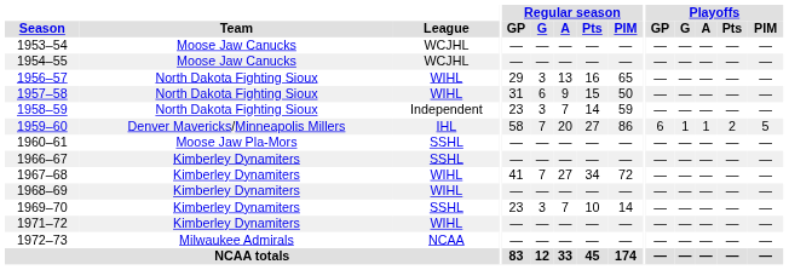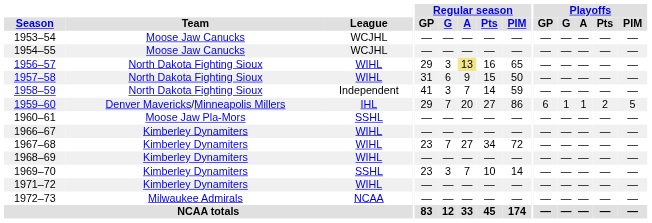1956–57 | Regular season / A: no background -> khaki background
1958–59 | Regular season / GP: 23 -> 41
1959–60 | Regular season / GP: 58 -> 29
1966–67 | League: SSHL -> WIHL
1967–68 | Regular season / GP: 41 -> 23
